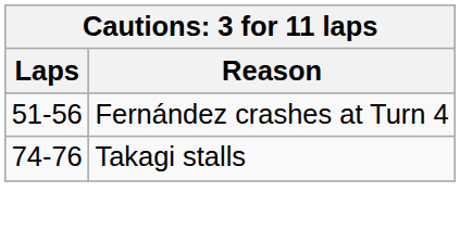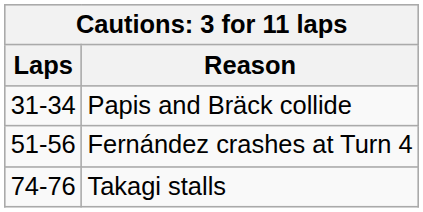+ row: 31-34 | Papis and Bräck collide
